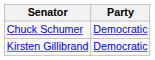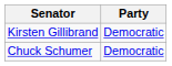rows swapped: Chuck Schumer <-> Kirsten Gillibrand
